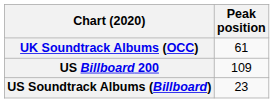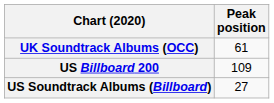US Soundtrack Albums (Billboard) | Peak position: 23 -> 27
